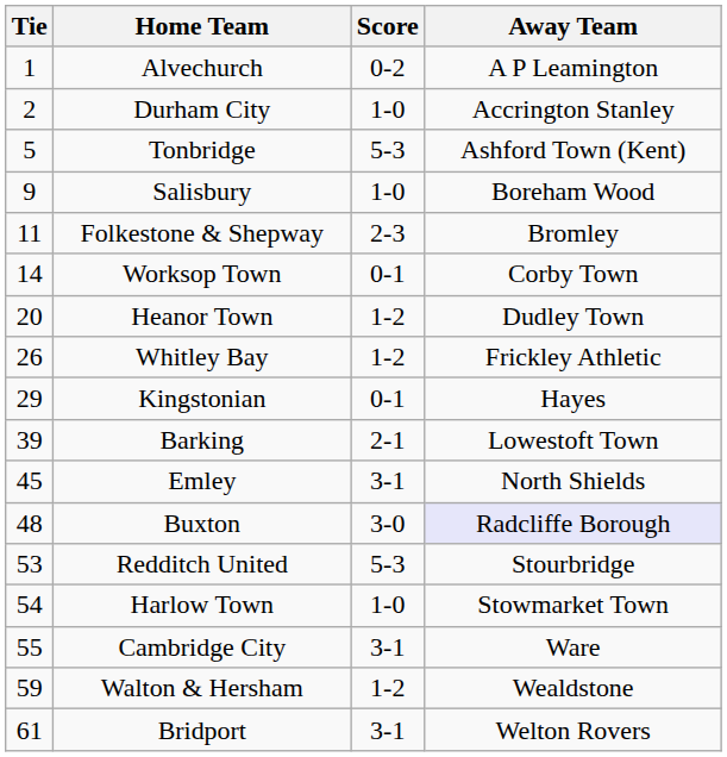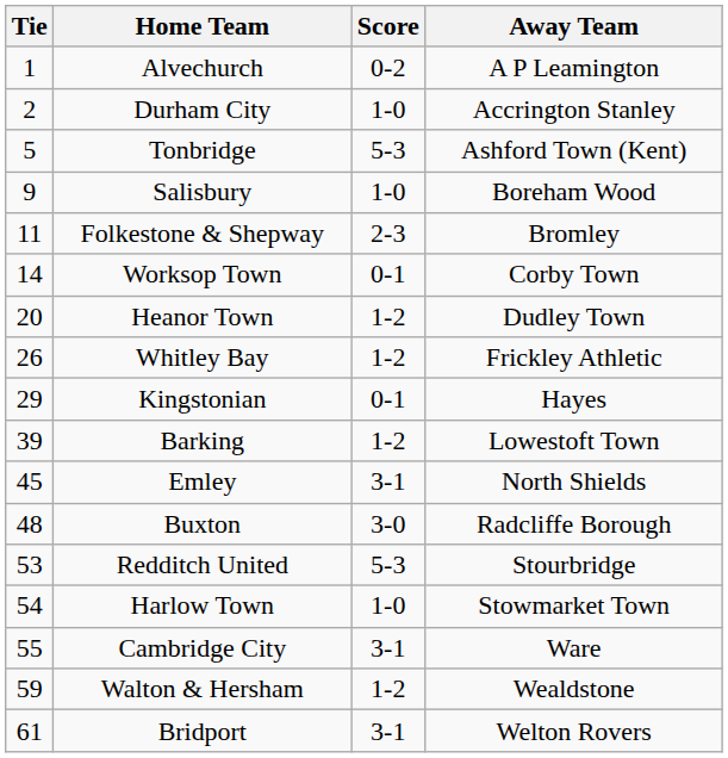Barking | Score: 2-1 -> 1-2
Buxton | Away Team: lavender background -> no background
